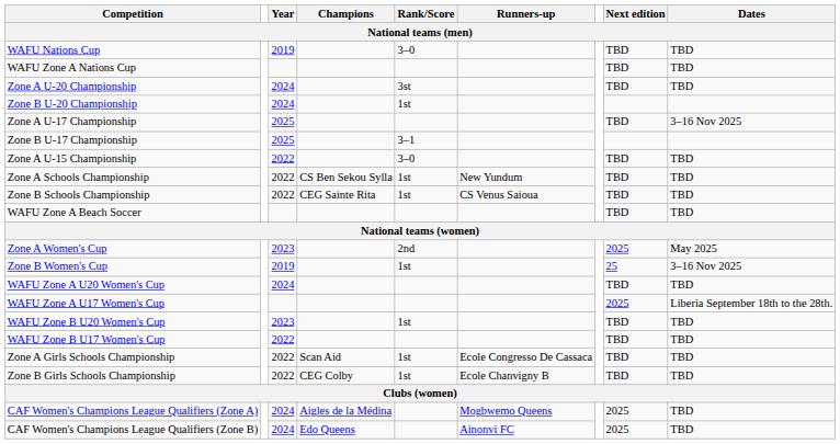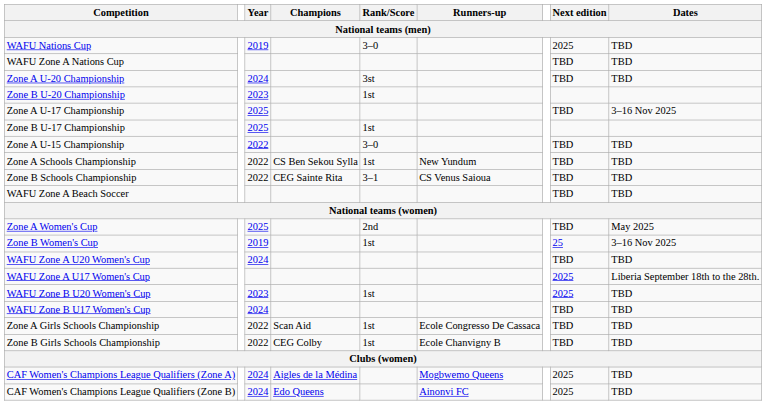WAFU Nations Cup | Next edition: TBD -> 2025
Zone B U-20 Championship | Year: 2024 -> 2023
Zone B U-17 Championship | Rank/Score: 3–1 -> 1st
Zone B Schools Championship | Rank/Score: 1st -> 3–1
Zone A Women's Cup | Year: 2023 -> 2025
Zone A Women's Cup | Next edition: 2025 -> TBD
WAFU Zone B U20 Women's Cup | Next edition: TBD -> 2025
WAFU Zone B U17 Women's Cup | Year: 2022 -> 2024
